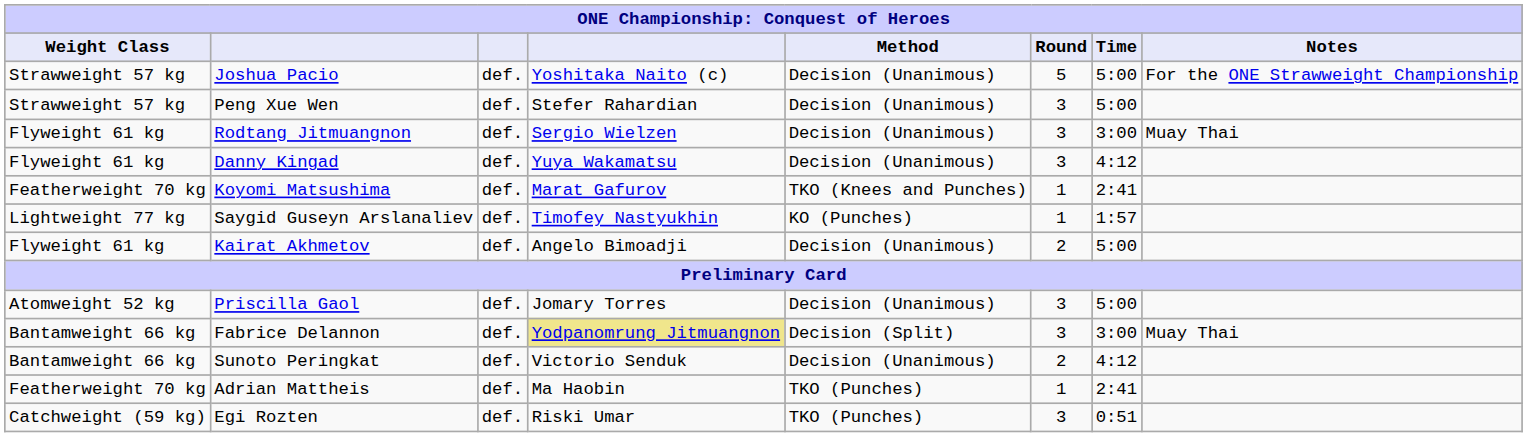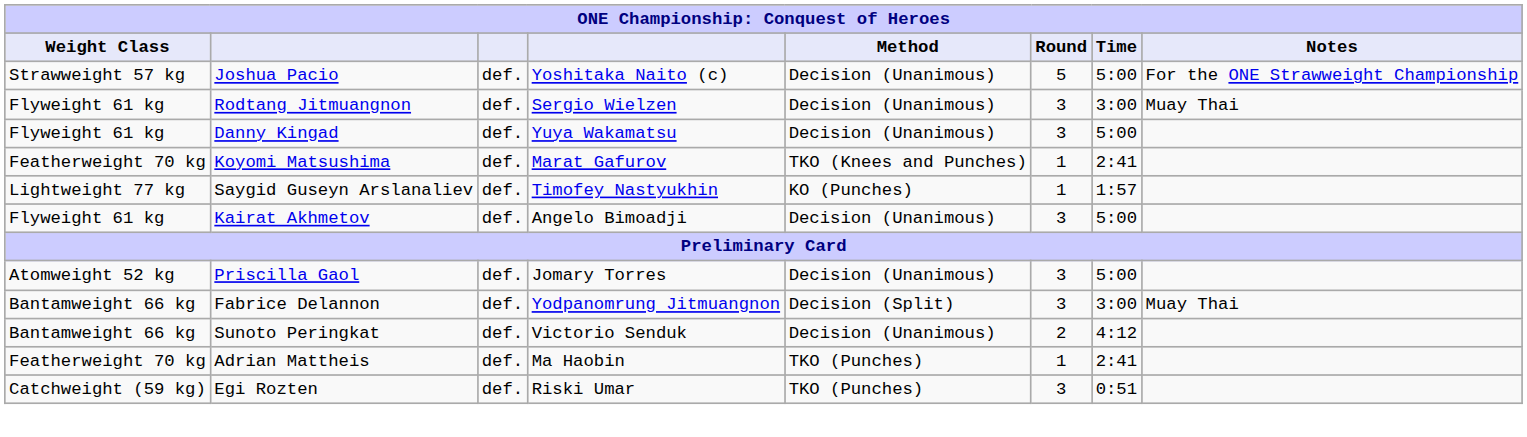- row: Strawweight 57 kg | Peng Xue Wen | def. | Stefer Rahardian | Decision (Unanimous) | 3 | 5:00
Danny Kingad | Time: 4:12 -> 5:00
Kairat Akhmetov | Round: 2 -> 3
Fabrice Delannon | column 4: khaki background -> no background
